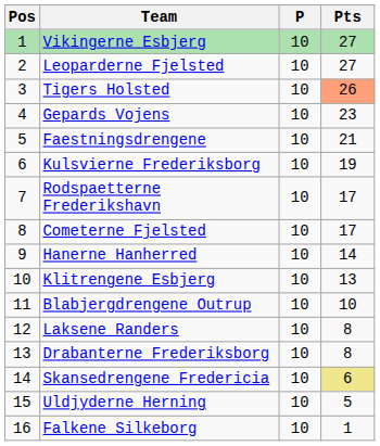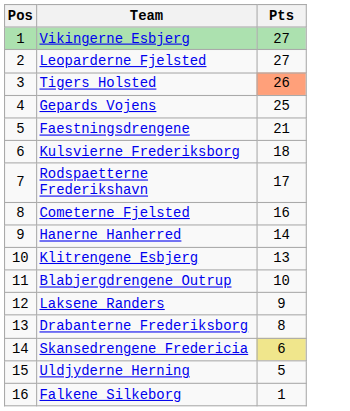- column: P | 10 | 10 | 10 | 10 | 10 | 10 | 10 | 10 | 10 | 10 | 10 | 10 | 10 | 10 | 10 | 10
Gepards Vojens | Pts: 23 -> 25
Kulsvierne Frederiksborg | Pts: 19 -> 18
Cometerne Fjelsted | Pts: 17 -> 16
Laksene Randers | Pts: 8 -> 9
